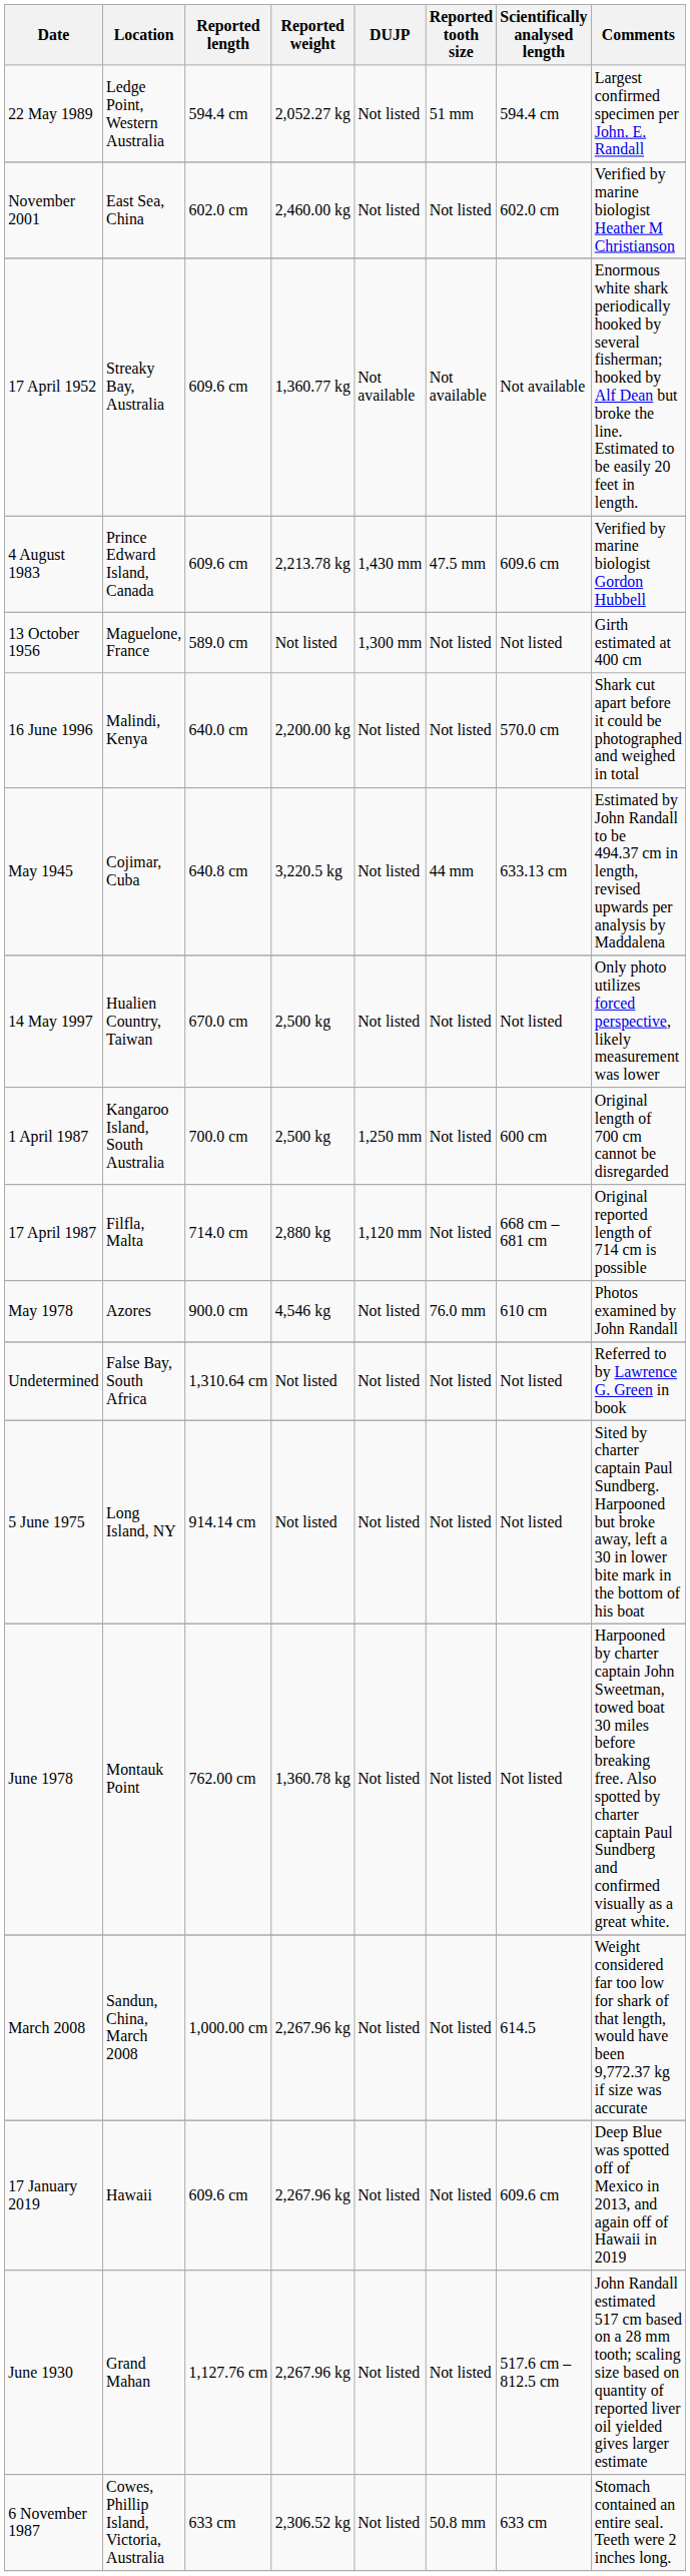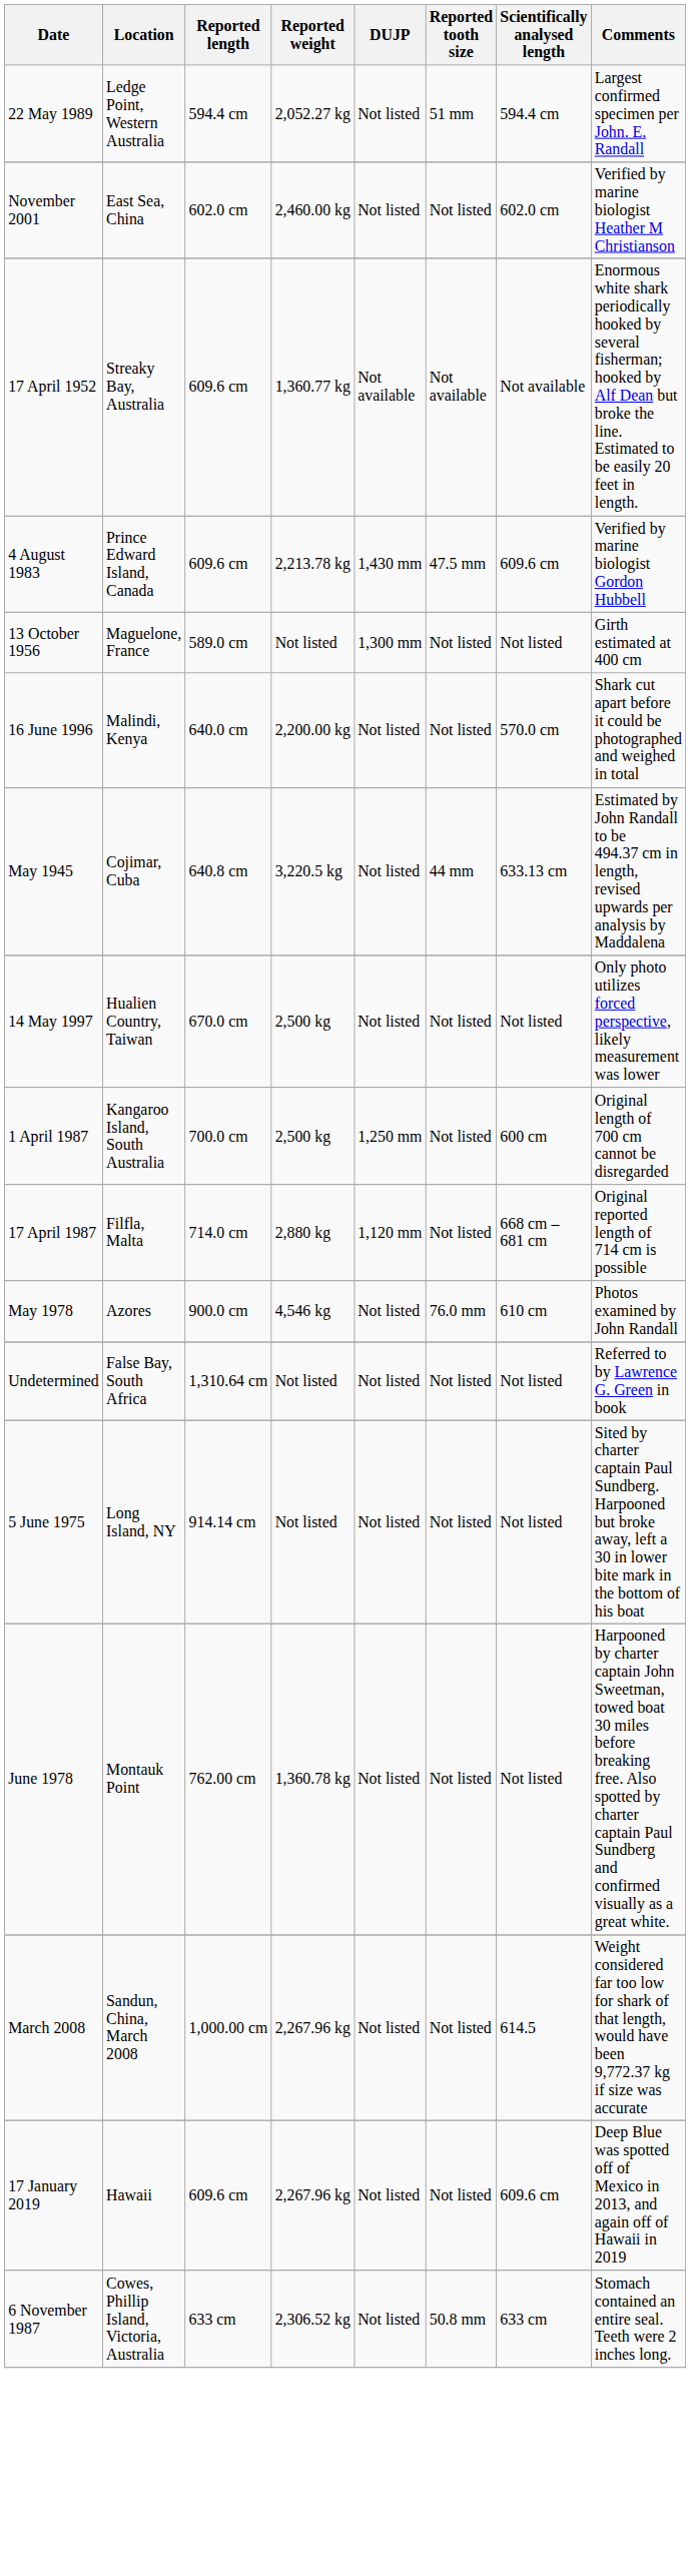- row: June 1930 | Grand Mahan | 1,127.76 cm | 2,267.96 kg | Not listed | Not listed | 517.6 cm – 812.5 cm | John Randall estimated 517 cm based on a 28 mm tooth; scaling size based on quantity of reported liver oil yielded gives larger estimate
